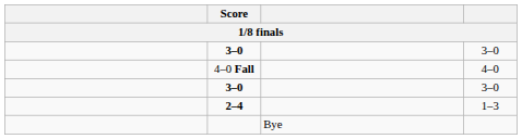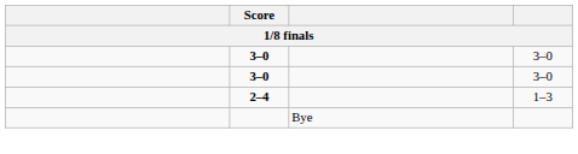- row: 4–0 Fall | 4–0
